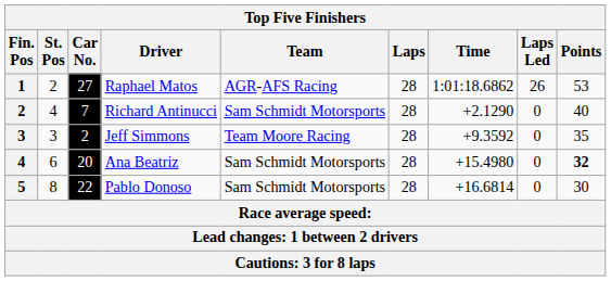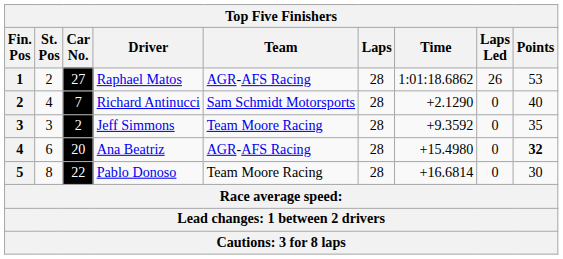Ana Beatriz | Team: Sam Schmidt Motorsports -> AGR-AFS Racing
Pablo Donoso | Team: Sam Schmidt Motorsports -> Team Moore Racing
